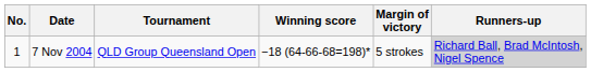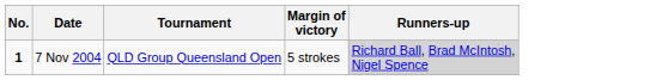- column: Winning score | −18 (64-66-68=198)*
7 Nov 2004 | No.: normal -> bold
